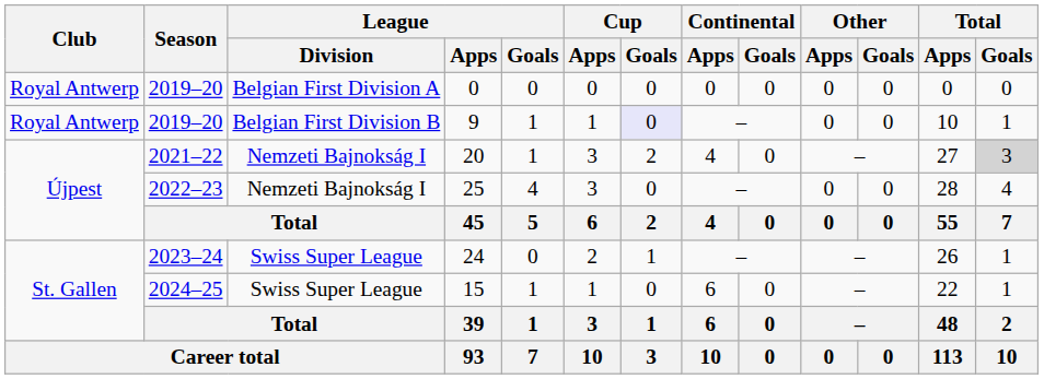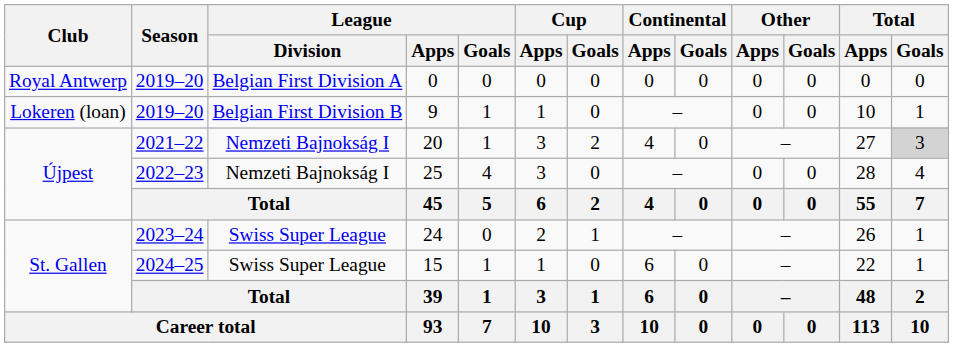9 | Club: Royal Antwerp -> Lokeren (loan)
9 | Cup / Goals: lavender background -> no background
